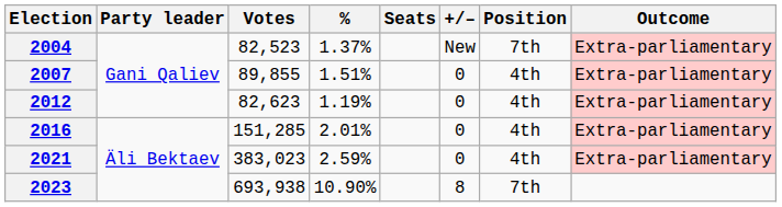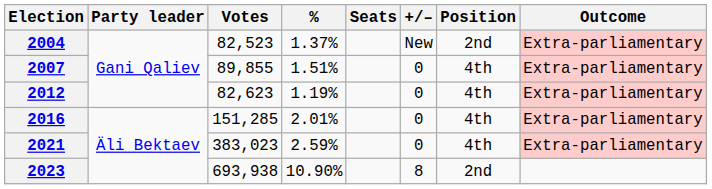2004 | Position: 7th -> 2nd
2023 | Position: 7th -> 2nd
